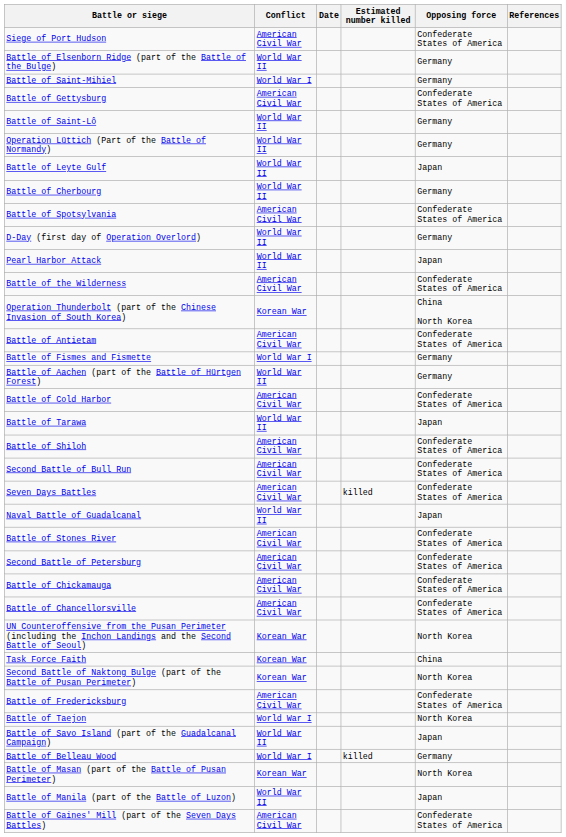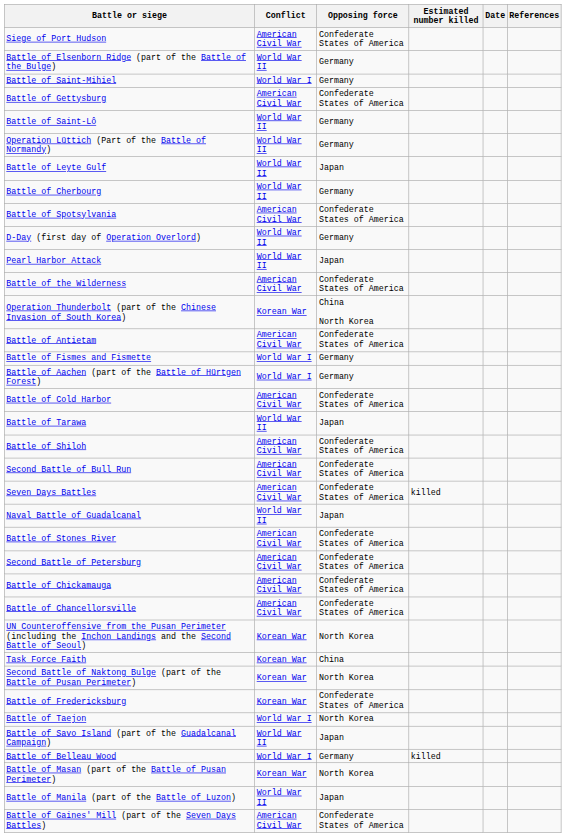columns swapped: Date <-> Opposing force
Battle of Aachen (part of the Battle of Hürtgen Forest) | Conflict: World War II -> World War I
Battle of Fredericksburg | Conflict: American Civil War -> Korean War
